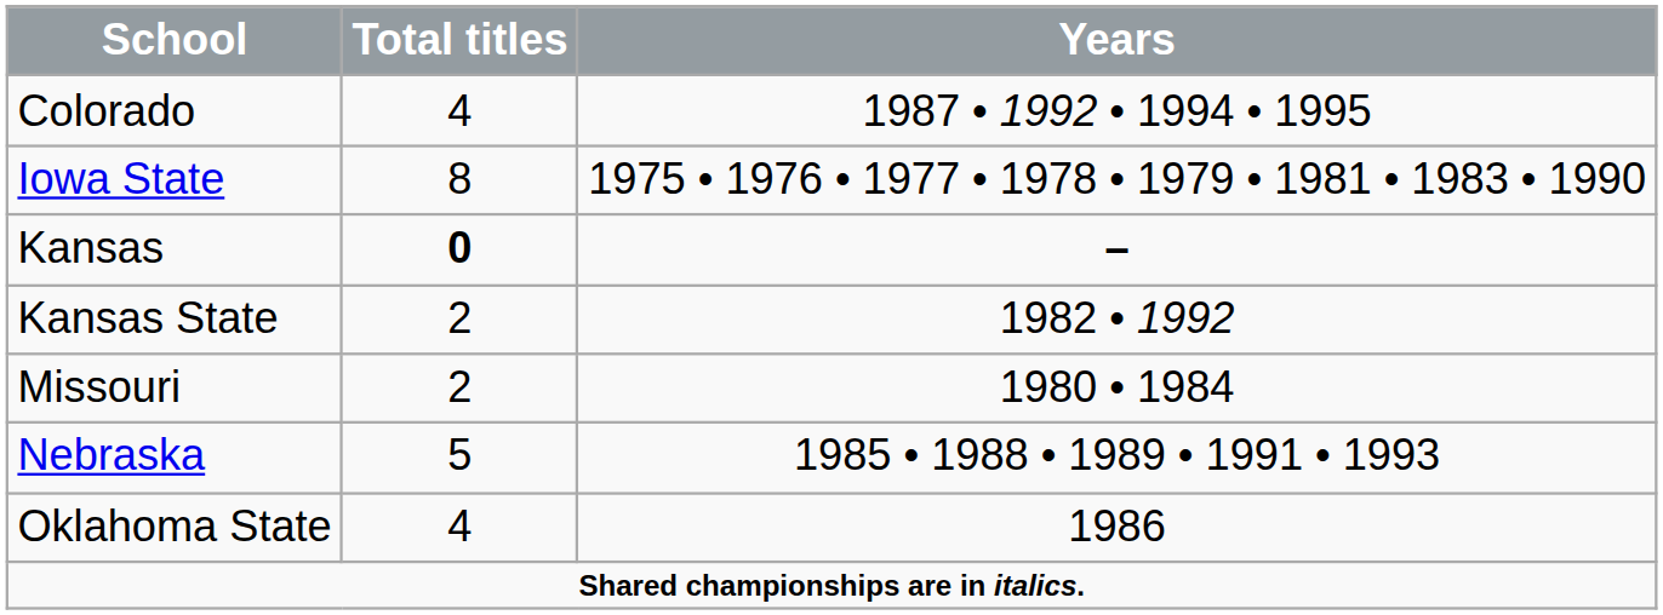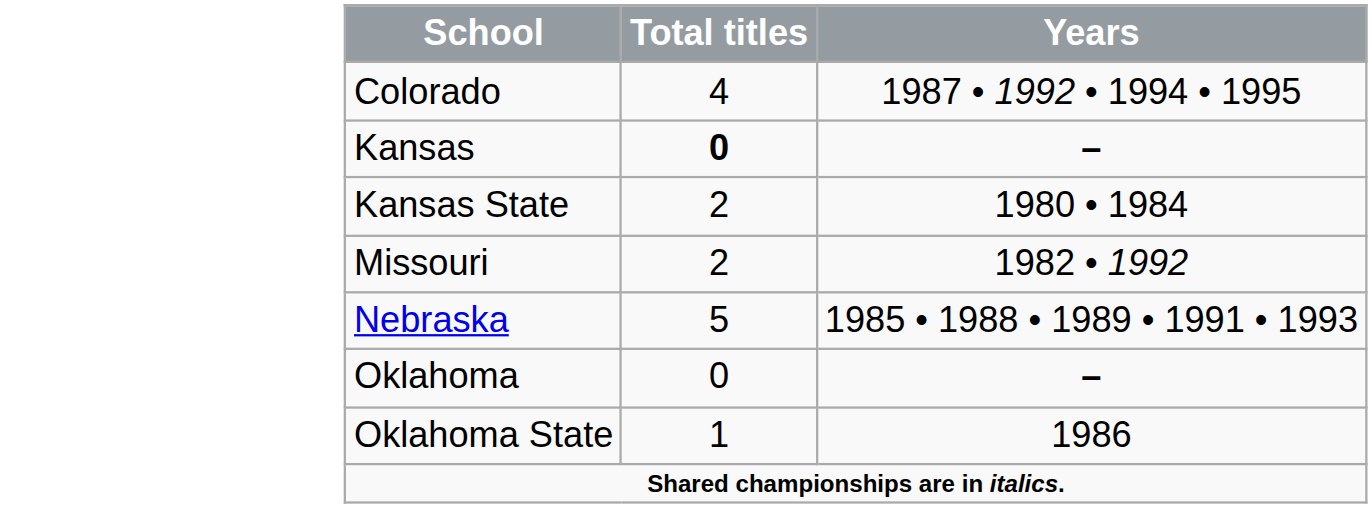- row: Iowa State | 8 | 1975 • 1976 • 1977 • 1978 • 1979 • 1981 • 1983 • 1990
Kansas State | Years: 1982 • 1992 -> 1980 • 1984
Missouri | Years: 1980 • 1984 -> 1982 • 1992
+ row: Oklahoma | 0 | –
Oklahoma State | Total titles: 4 -> 1
